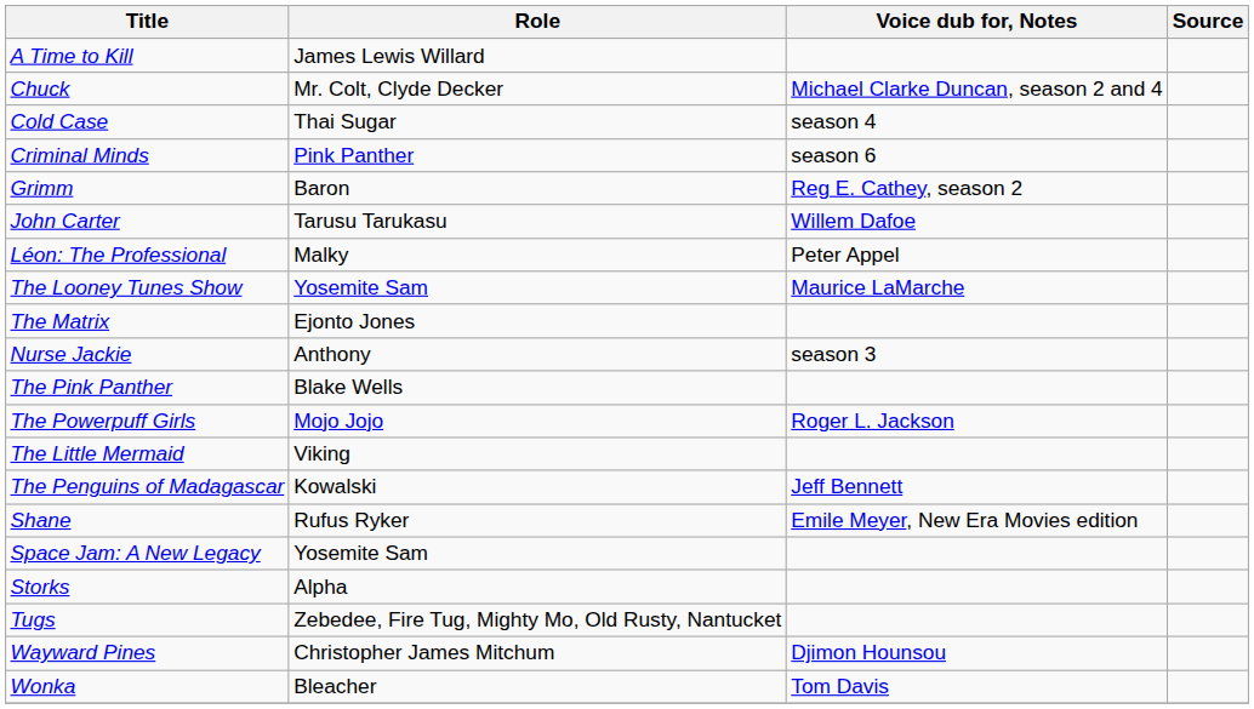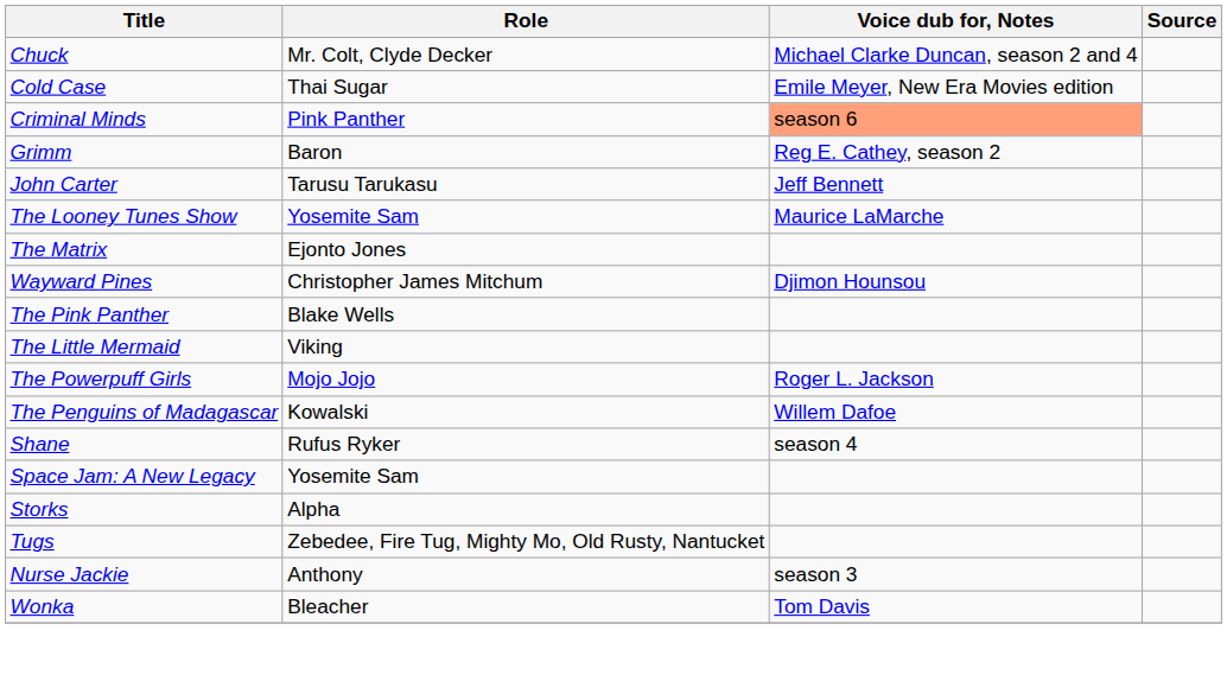- row: A Time to Kill | James Lewis Willard
Cold Case | Voice dub for, Notes: season 4 -> Emile Meyer, New Era Movies edition
Criminal Minds | Voice dub for, Notes: no background -> lightsalmon background
John Carter | Voice dub for, Notes: Willem Dafoe -> Jeff Bennett
- row: Léon: The Professional | Malky | Peter Appel
rows swapped: Nurse Jackie <-> Wayward Pines
rows swapped: The Powerpuff Girls <-> The Little Mermaid
The Penguins of Madagascar | Voice dub for, Notes: Jeff Bennett -> Willem Dafoe
Shane | Voice dub for, Notes: Emile Meyer, New Era Movies edition -> season 4
